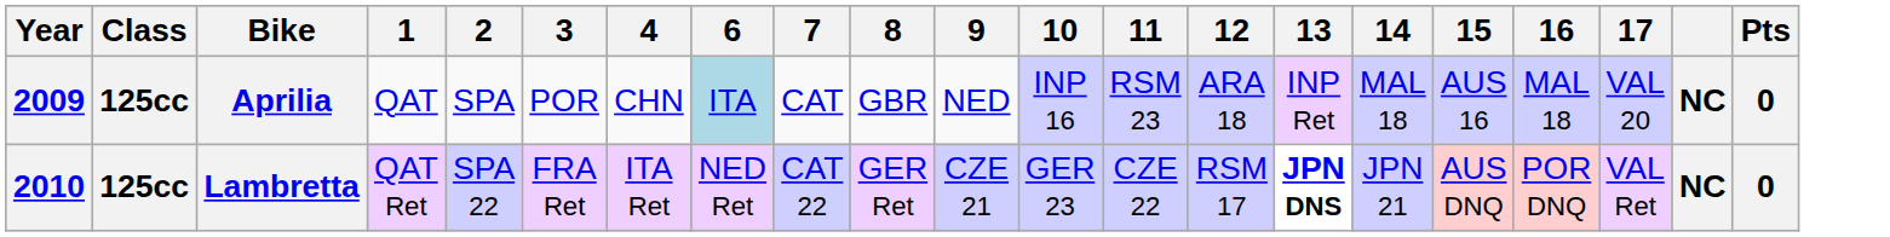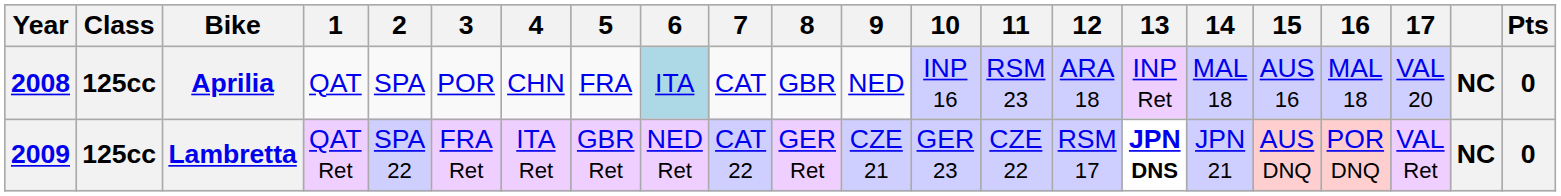+ column: 5 | FRA | GBR Ret
Aprilia | Year: 2009 -> 2008
Lambretta | Year: 2010 -> 2009
